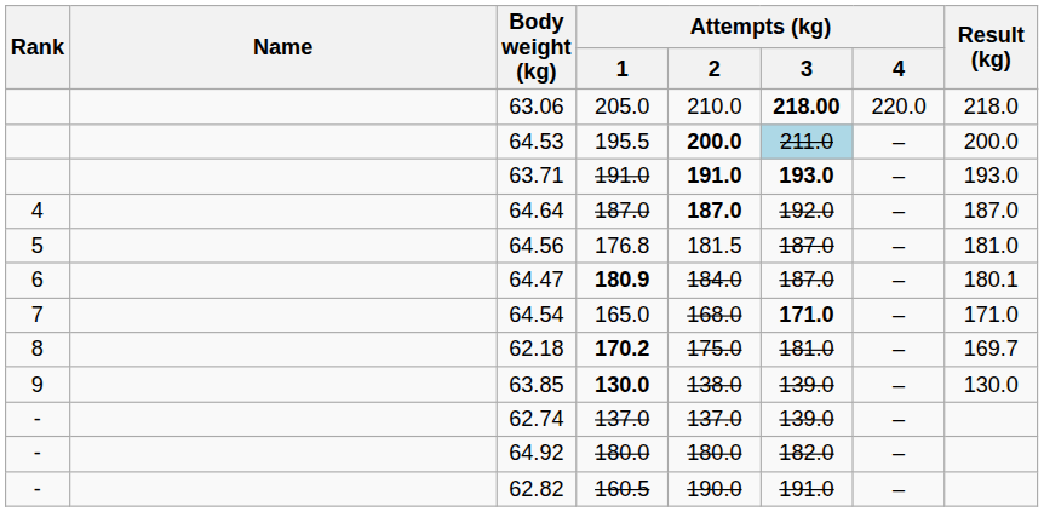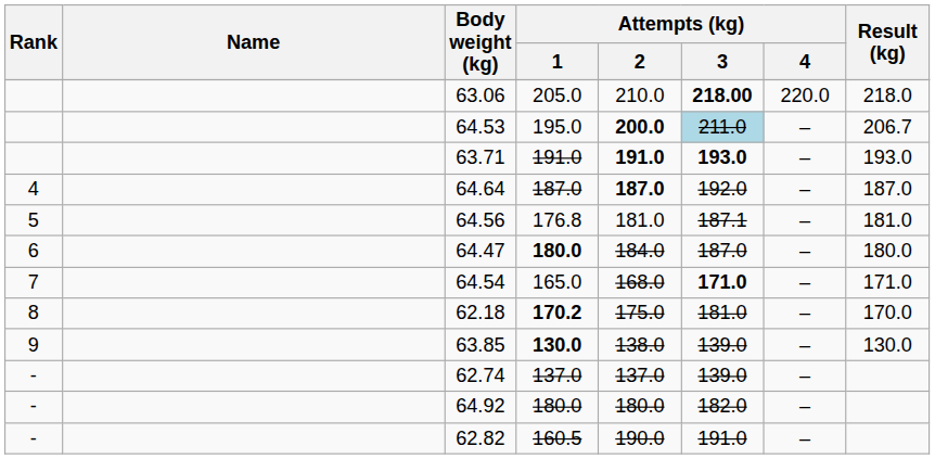64.53 | Attempts (kg) / 1: 195.5 -> 195.0
64.53 | Result (kg): 200.0 -> 206.7
64.56 | Attempts (kg) / 2: 181.5 -> 181.0
64.56 | Attempts (kg) / 3: 187.0 -> 187.1
64.47 | Attempts (kg) / 1: 180.9 -> 180.0
64.47 | Result (kg): 180.1 -> 180.0
62.18 | Result (kg): 169.7 -> 170.0
